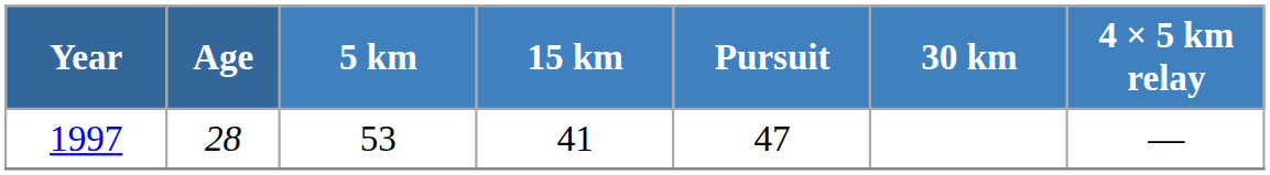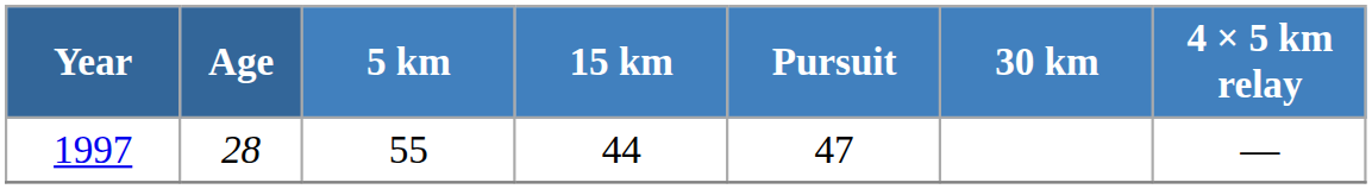1997 | 5 km: 53 -> 55
1997 | 15 km: 41 -> 44
